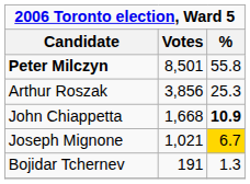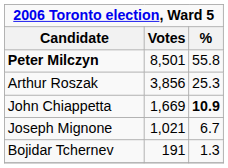John Chiappetta | Votes: 1,668 -> 1,669
Joseph Mignone | %: gold background -> no background
